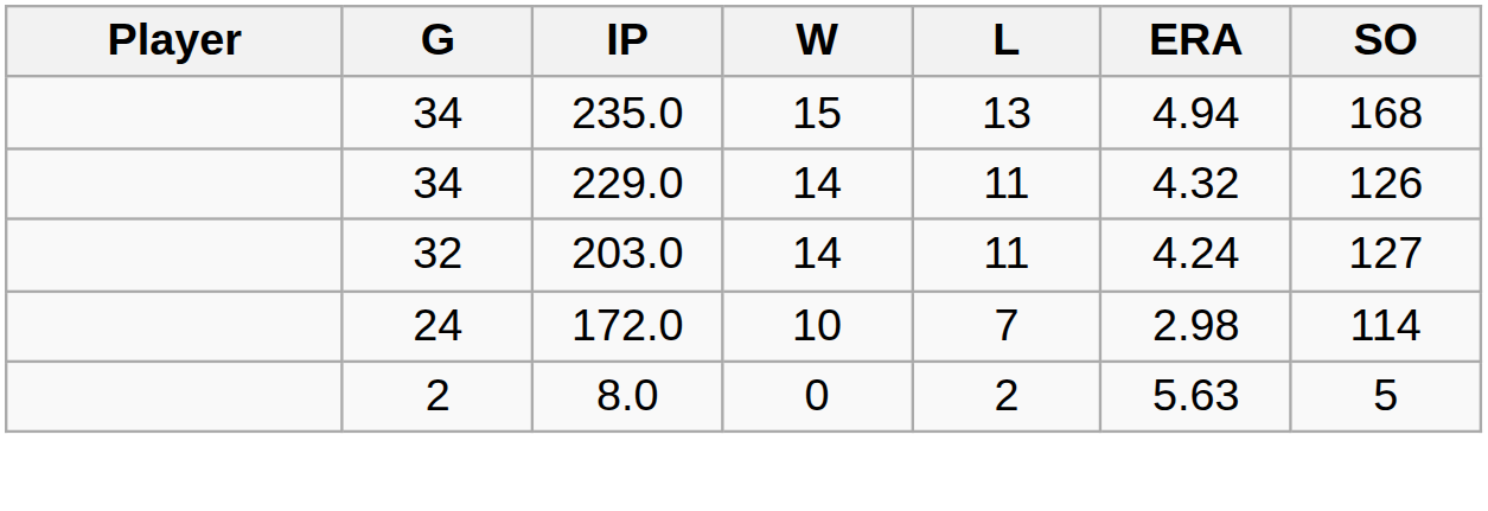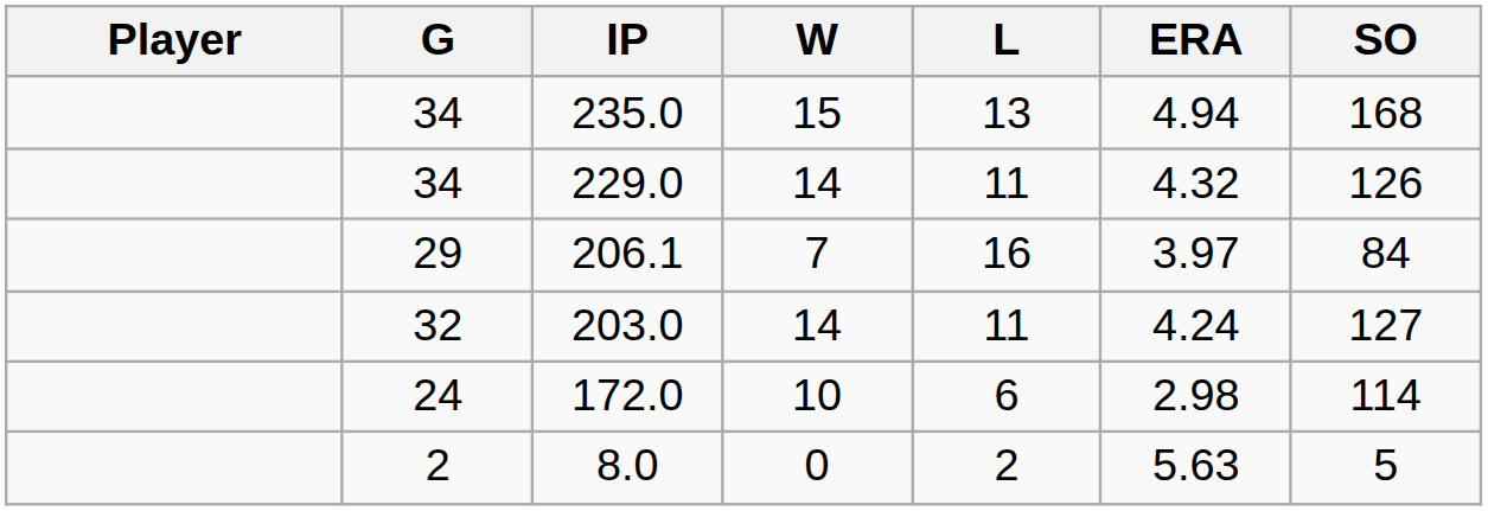+ row: 29 | 206.1 | 7 | 16 | 3.97 | 84
172.0 | L: 7 -> 6
